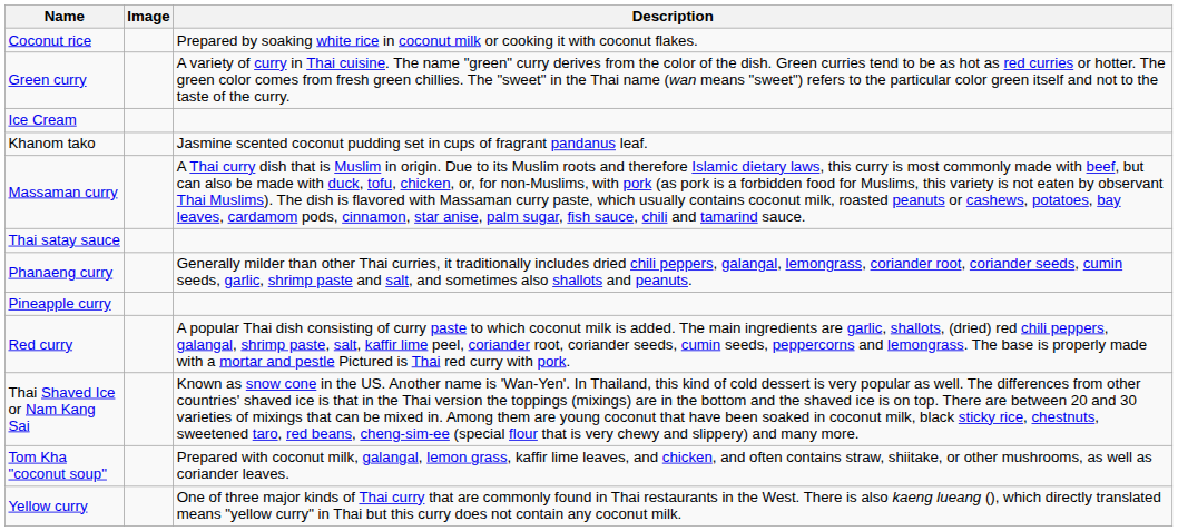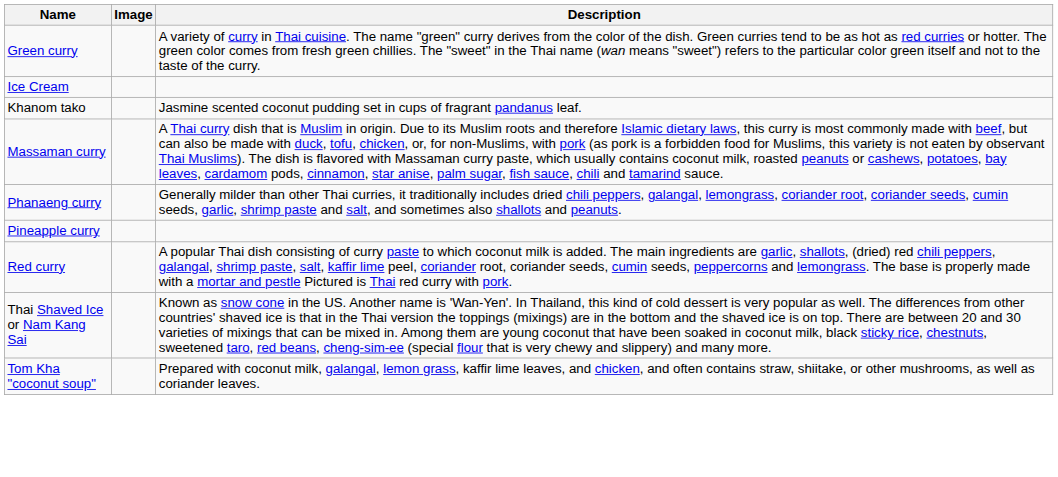- row: Coconut rice | Prepared by soaking white rice in coconut milk or cooking it with coconut flakes.
- row: Thai satay sauce
- row: Yellow curry | One of three major kinds of Thai curry that are commonly found in Thai restaurants in the West. There is also kaeng lueang (), which directly translated means "yellow curry" in Thai but this curry does not contain any coconut milk.
